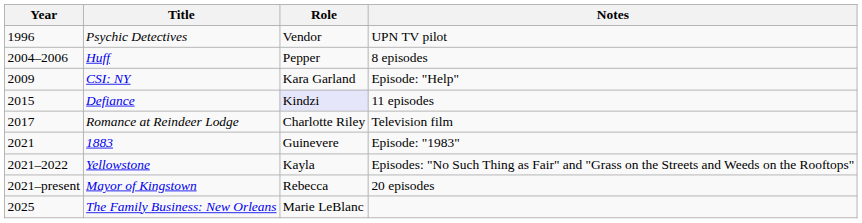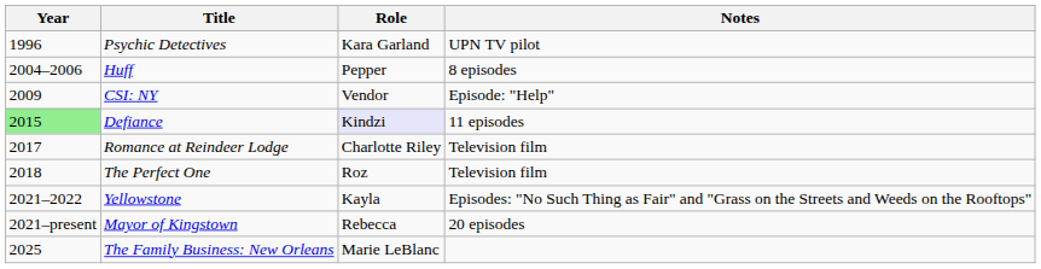Psychic Detectives | Role: Vendor -> Kara Garland
CSI: NY | Role: Kara Garland -> Vendor
Defiance | Year: no background -> lightgreen background
+ row: 2018 | The Perfect One | Roz | Television film
- row: 2021 | 1883 | Guinevere | Episode: "1983"
